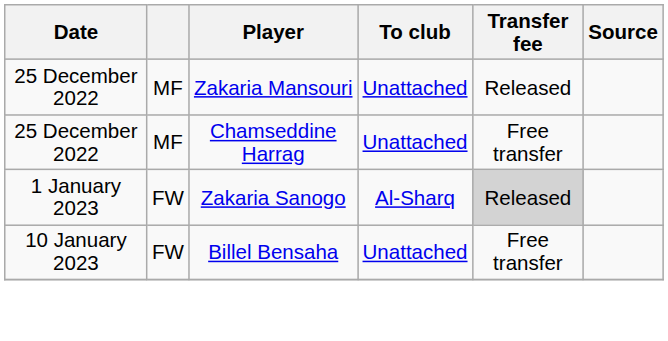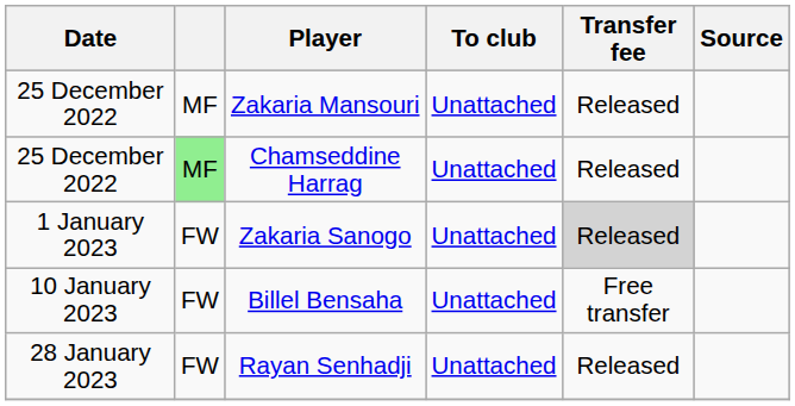Chamseddine Harrag | column 2: no background -> lightgreen background
Chamseddine Harrag | Transfer fee: Free transfer -> Released
Zakaria Sanogo | To club: Al-Sharq -> Unattached
+ row: 28 January 2023 | FW | Rayan Senhadji | Unattached | Released
